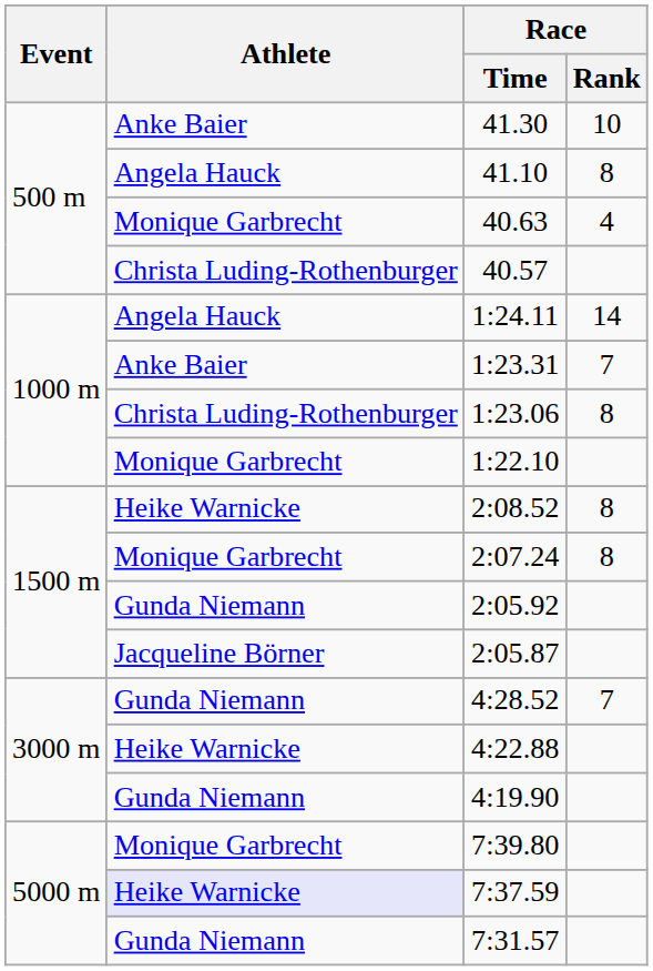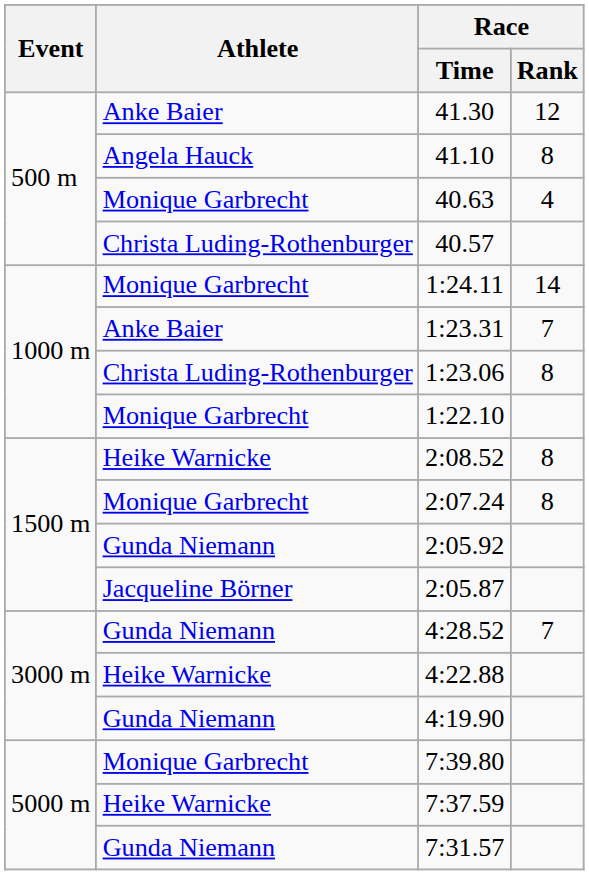41.30 | Race / Rank: 10 -> 12
1:24.11 | Athlete: Angela Hauck -> Monique Garbrecht
7:37.59 | Athlete: lavender background -> no background
